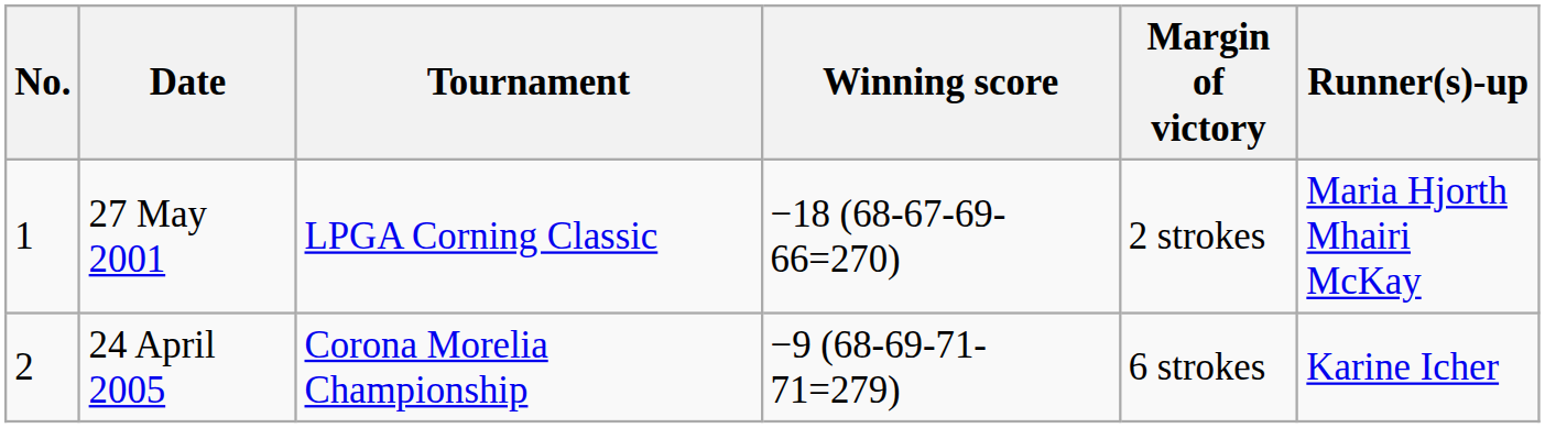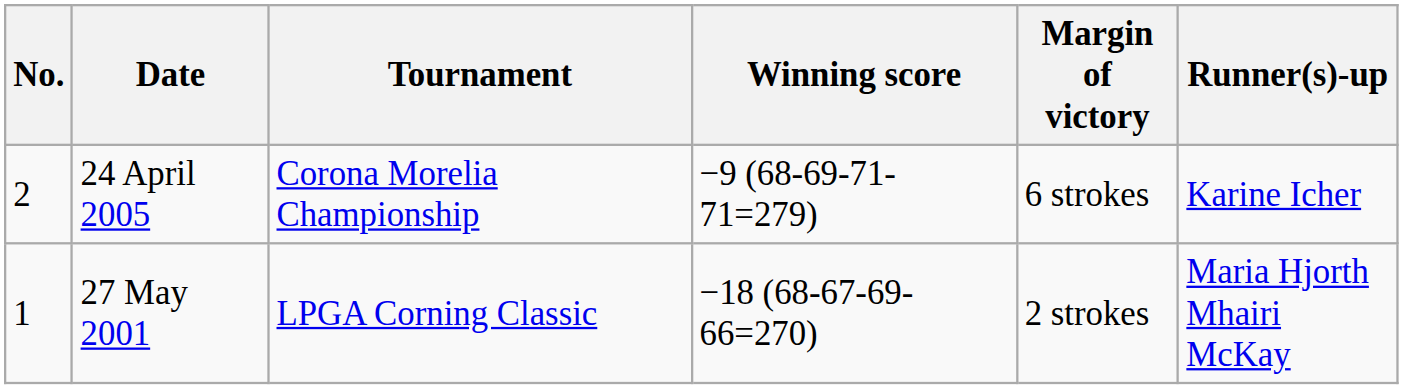rows swapped: 27 May 2001 <-> 24 April 2005
